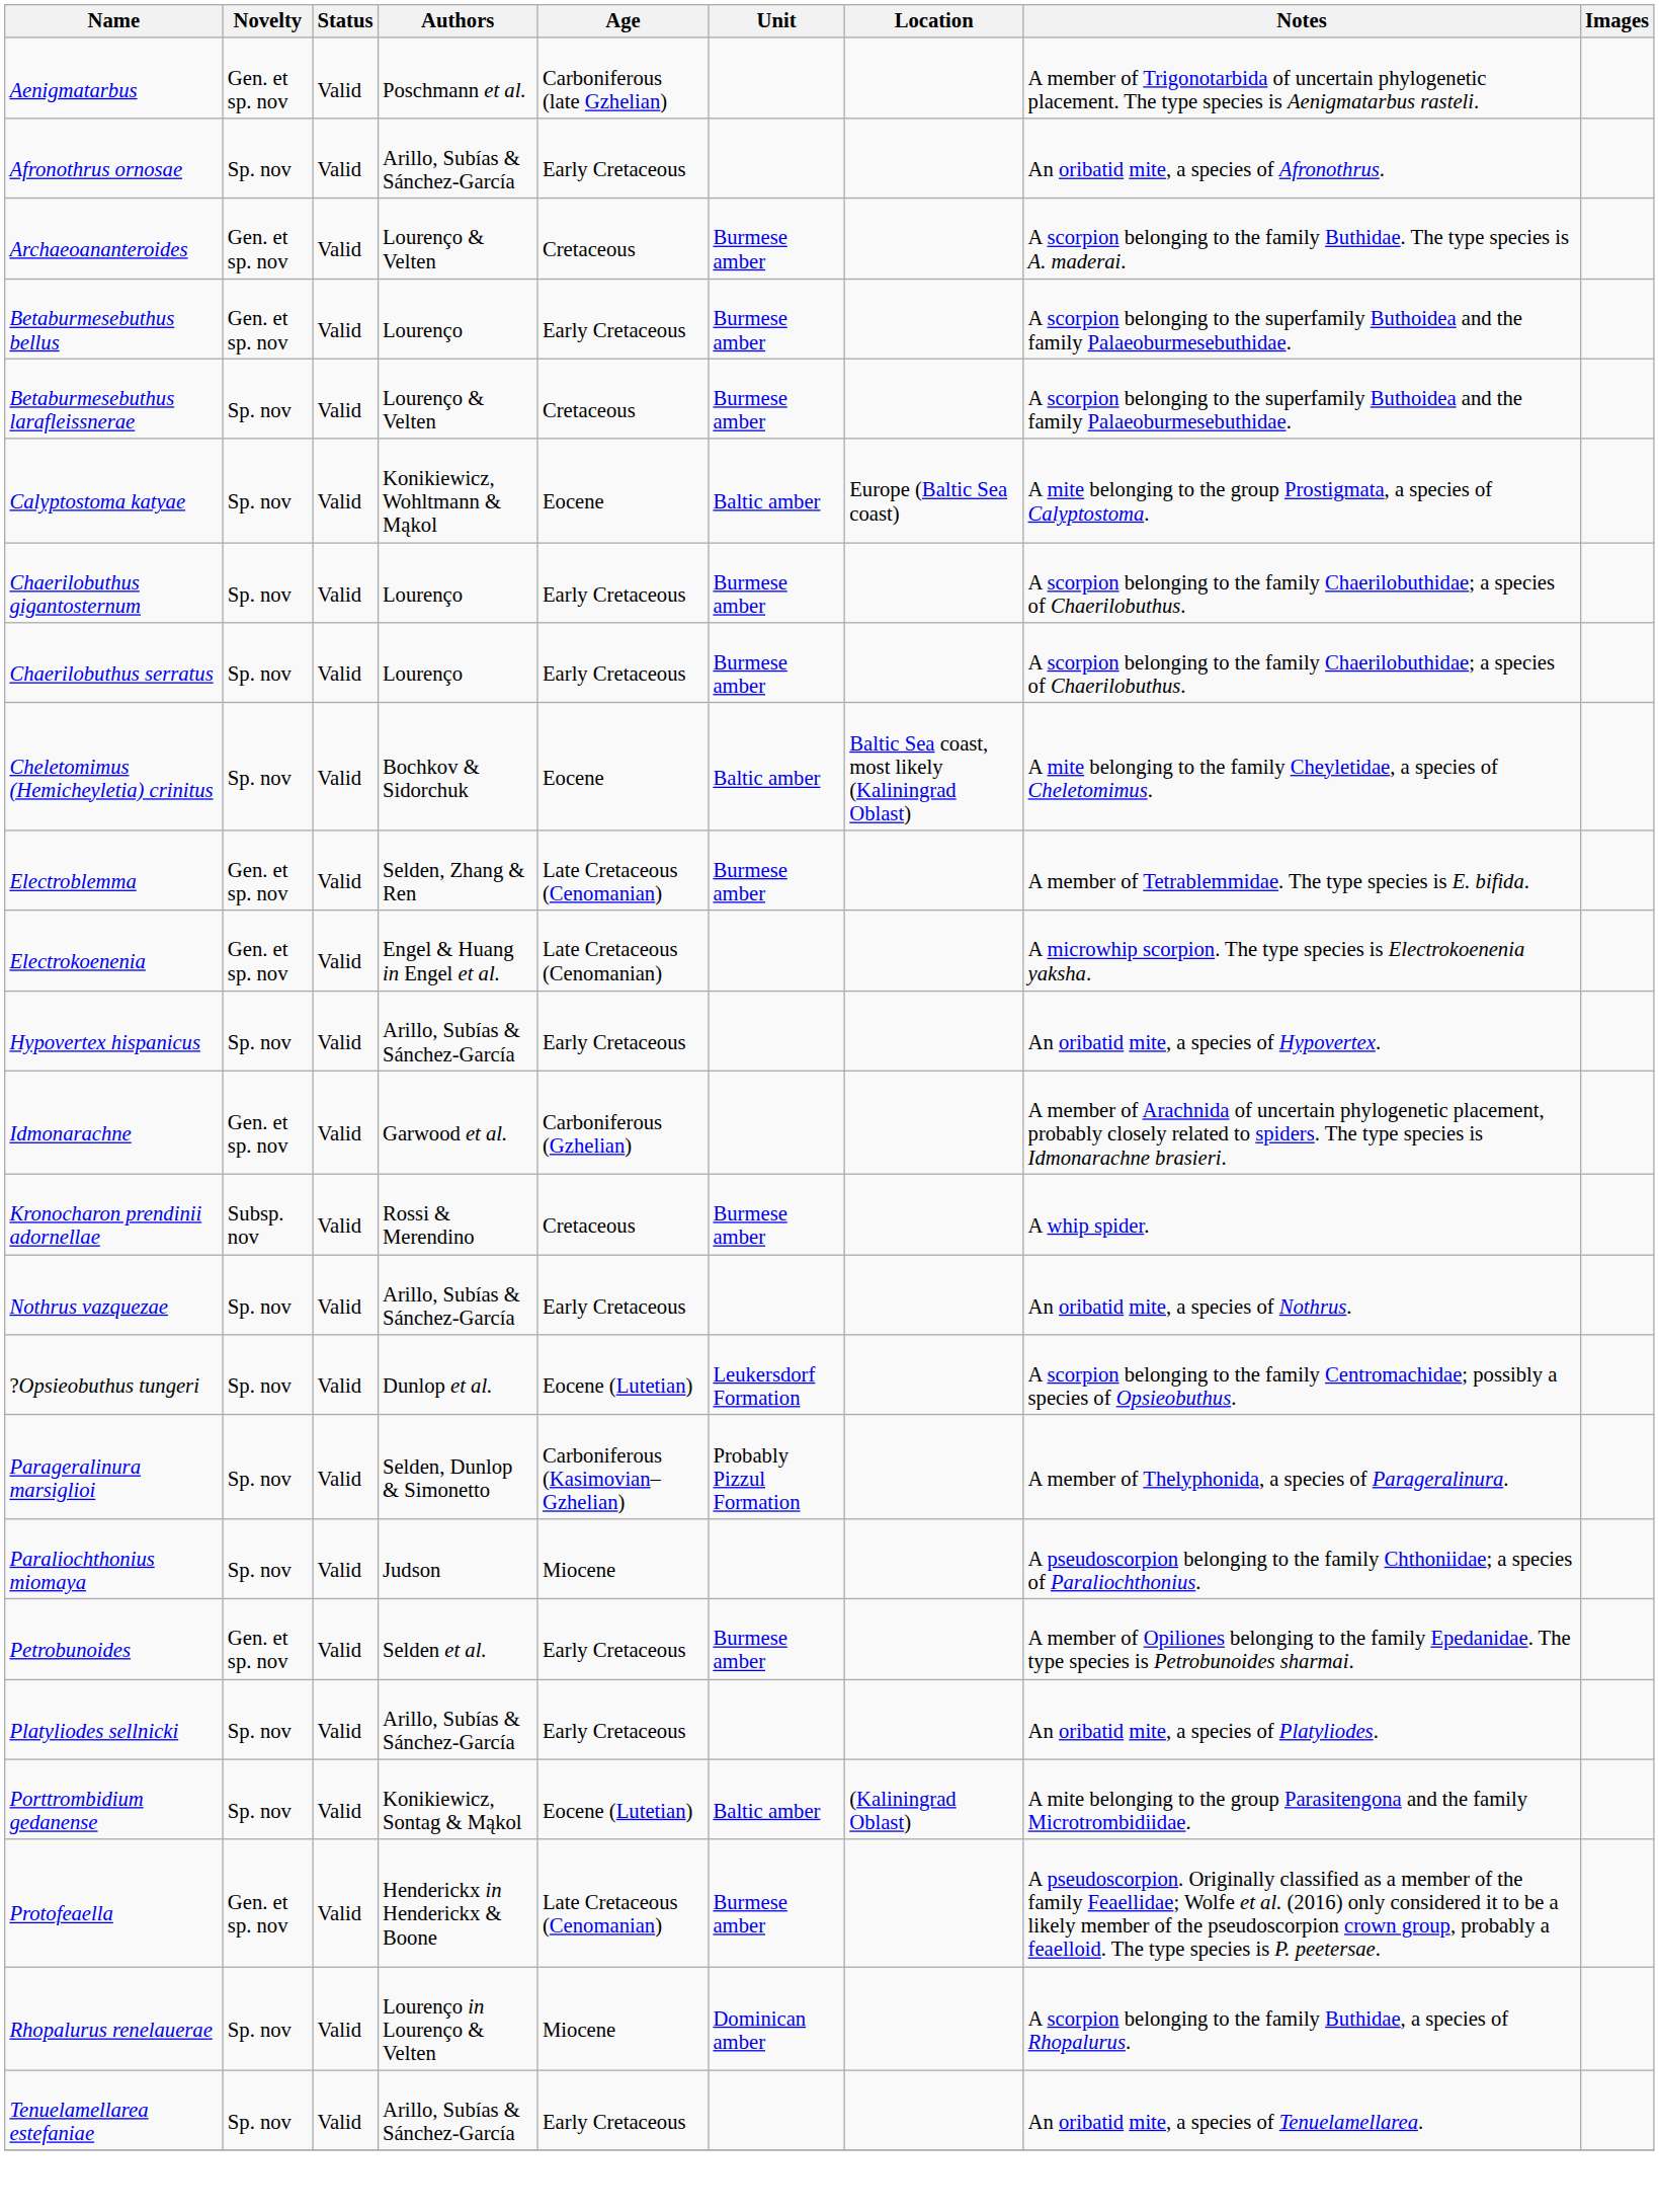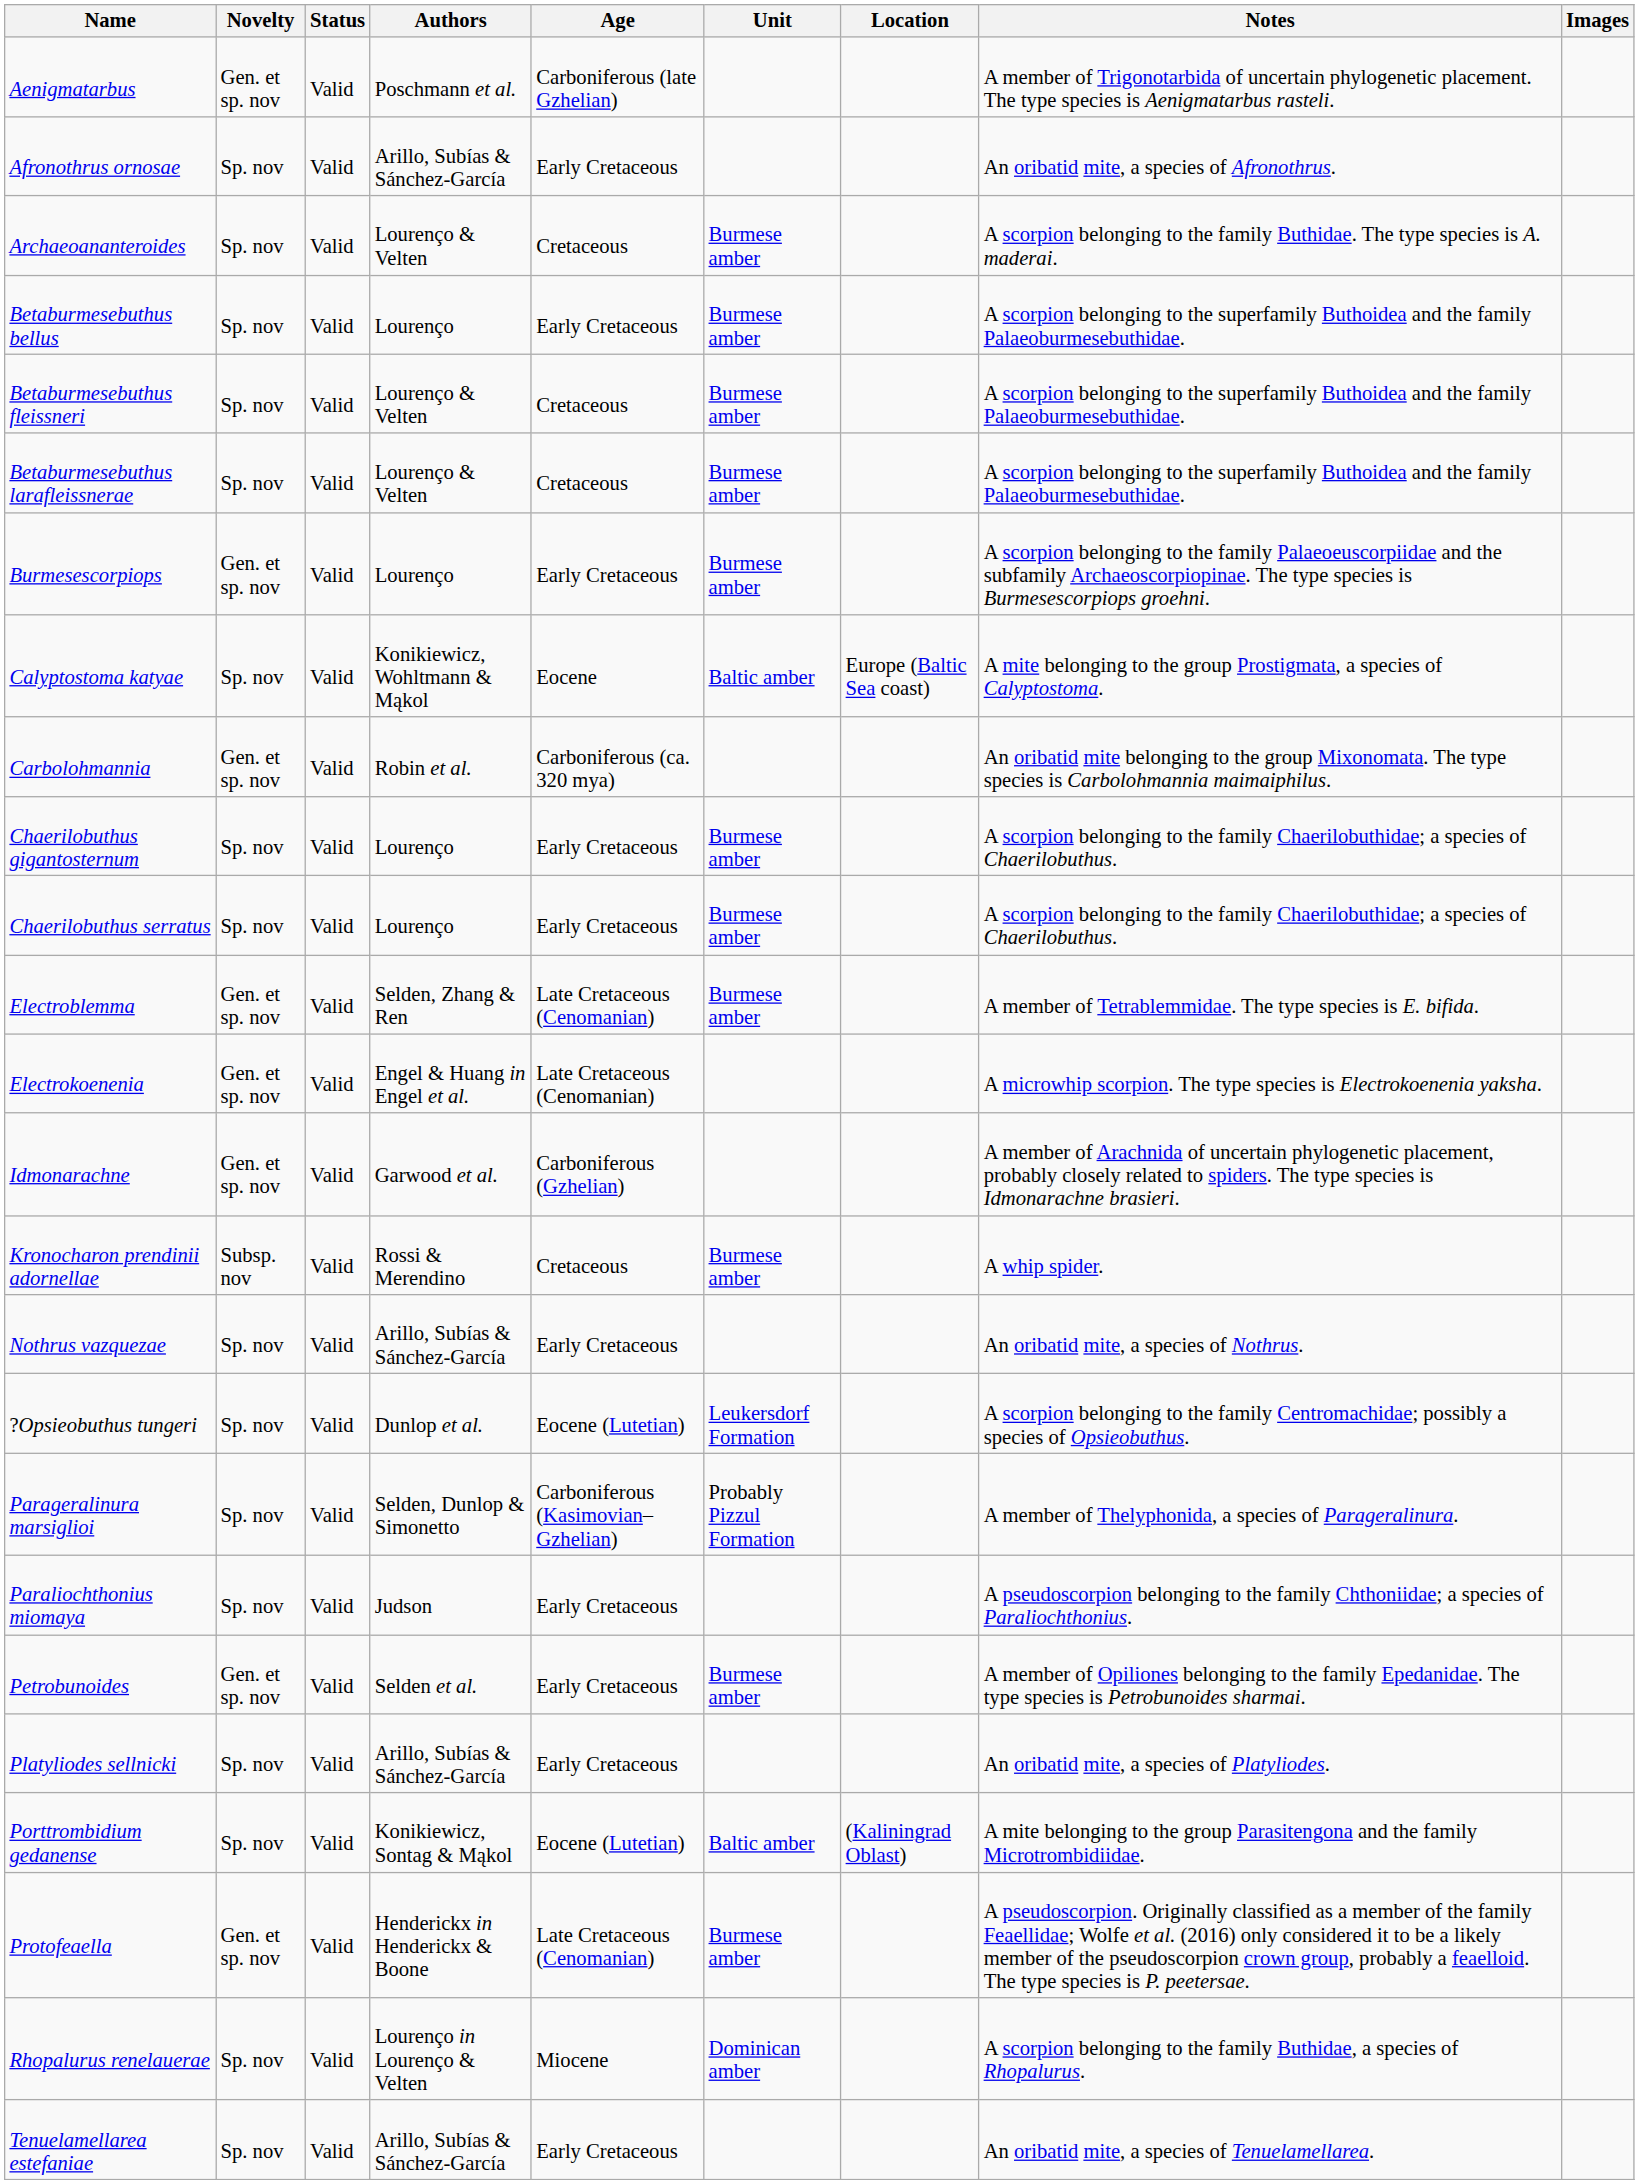Archaeoananteroides | Novelty: Gen. et sp. nov -> Sp. nov
Betaburmesebuthus bellus | Novelty: Gen. et sp. nov -> Sp. nov
+ row: Betaburmesebuthus fleissneri | Sp. nov | Valid | Lourenço & Velten | Cretaceous | Burmese amber | A scorpion belonging to the superfamily Buthoidea and the family Palaeoburmesebuthidae.
+ row: Burmesescorpiops | Gen. et sp. nov | Valid | Lourenço | Early Cretaceous | Burmese amber | A scorpion belonging to the family Palaeoeuscorpiidae and the subfamily Archaeoscorpiopinae. The type species is Burmesescorpiops groehni.
+ row: Carbolohmannia | Gen. et sp. nov | Valid | Robin et al. | Carboniferous (ca. 320 mya) | An oribatid mite belonging to the group Mixonomata. The type species is Carbolohmannia maimaiphilus.
- row: Cheletomimus (Hemicheyletia) crinitus | Sp. nov | Valid | Bochkov & Sidorchuk | Eocene | Baltic amber | Baltic Sea coast, most likely (Kaliningrad Oblast) | A mite belonging to the family Cheyletidae, a species of Cheletomimus.
- row: Hypovertex hispanicus | Sp. nov | Valid | Arillo, Subías & Sánchez-García | Early Cretaceous | An oribatid mite, a species of Hypovertex.
Paraliochthonius miomaya | Age: Miocene -> Early Cretaceous
